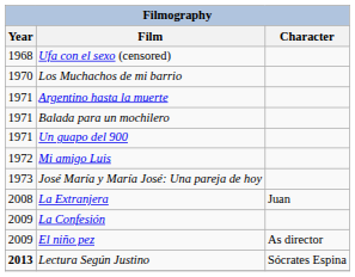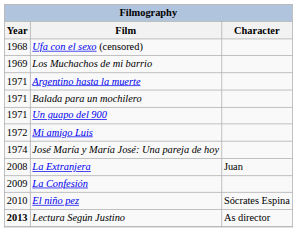Los Muchachos de mi barrio | Year: 1970 -> 1969
José María y María José: Una pareja de hoy | Year: 1973 -> 1974
El niño pez | Year: 2009 -> 2010
El niño pez | Character: As director -> Sócrates Espina
Lectura Según Justino | Character: Sócrates Espina -> As director
